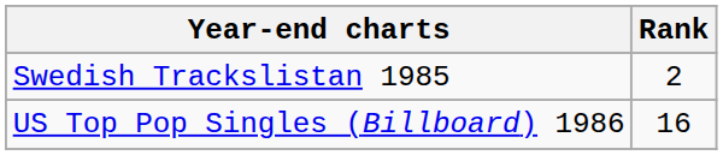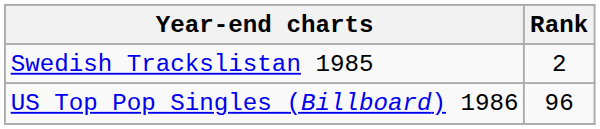US Top Pop Singles (Billboard) 1986 | Rank: 16 -> 96
